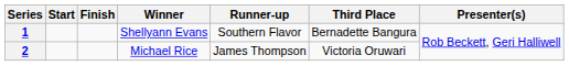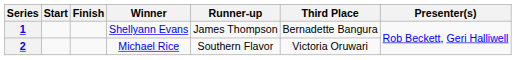1 | Runner-up: Southern Flavor -> James Thompson
2 | Runner-up: James Thompson -> Southern Flavor
